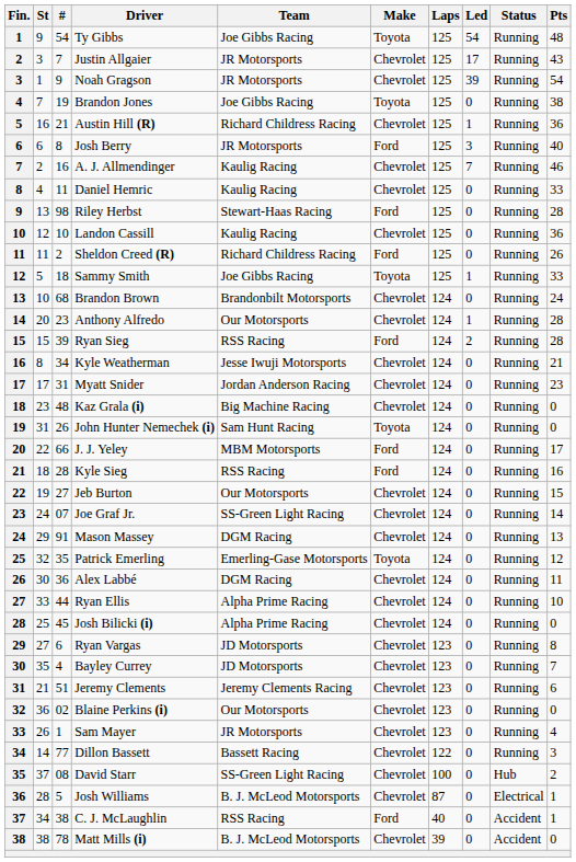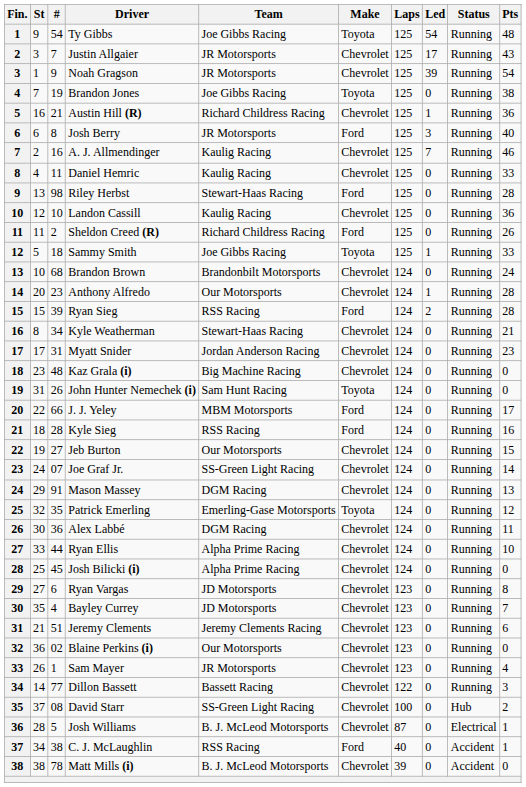Kyle Weatherman | Team: Jesse Iwuji Motorsports -> Stewart-Haas Racing
